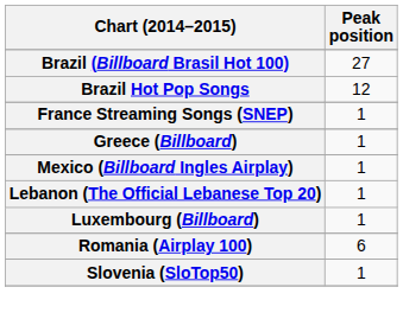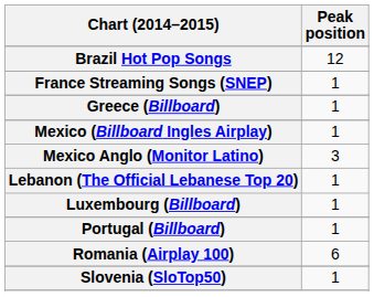- row: Brazil (Billboard Brasil Hot 100) | 27
+ row: Mexico Anglo (Monitor Latino) | 3
+ row: Portugal (Billboard) | 1
